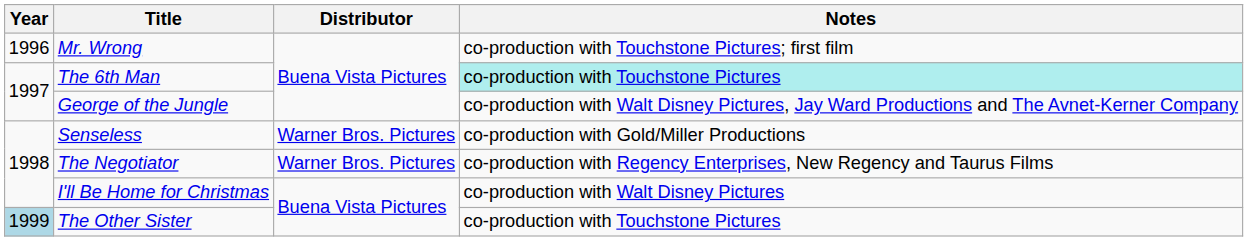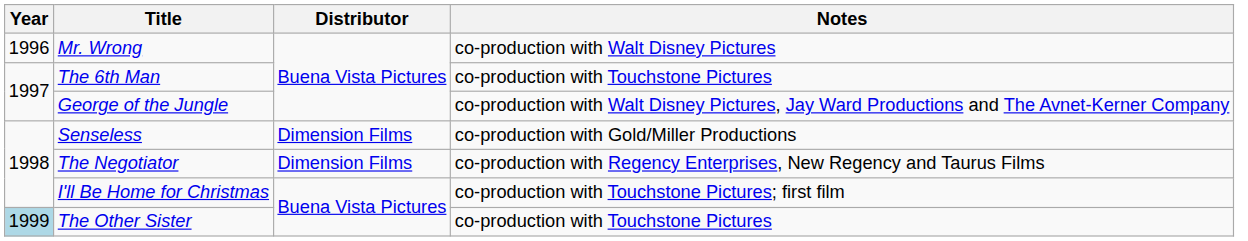Mr. Wrong | Notes: co-production with Touchstone Pictures; first film -> co-production with Walt Disney Pictures
The 6th Man | Notes: paleturquoise background -> no background
Senseless | Distributor: Warner Bros. Pictures -> Dimension Films
The Negotiator | Distributor: Warner Bros. Pictures -> Dimension Films
I'll Be Home for Christmas | Notes: co-production with Walt Disney Pictures -> co-production with Touchstone Pictures; first film
